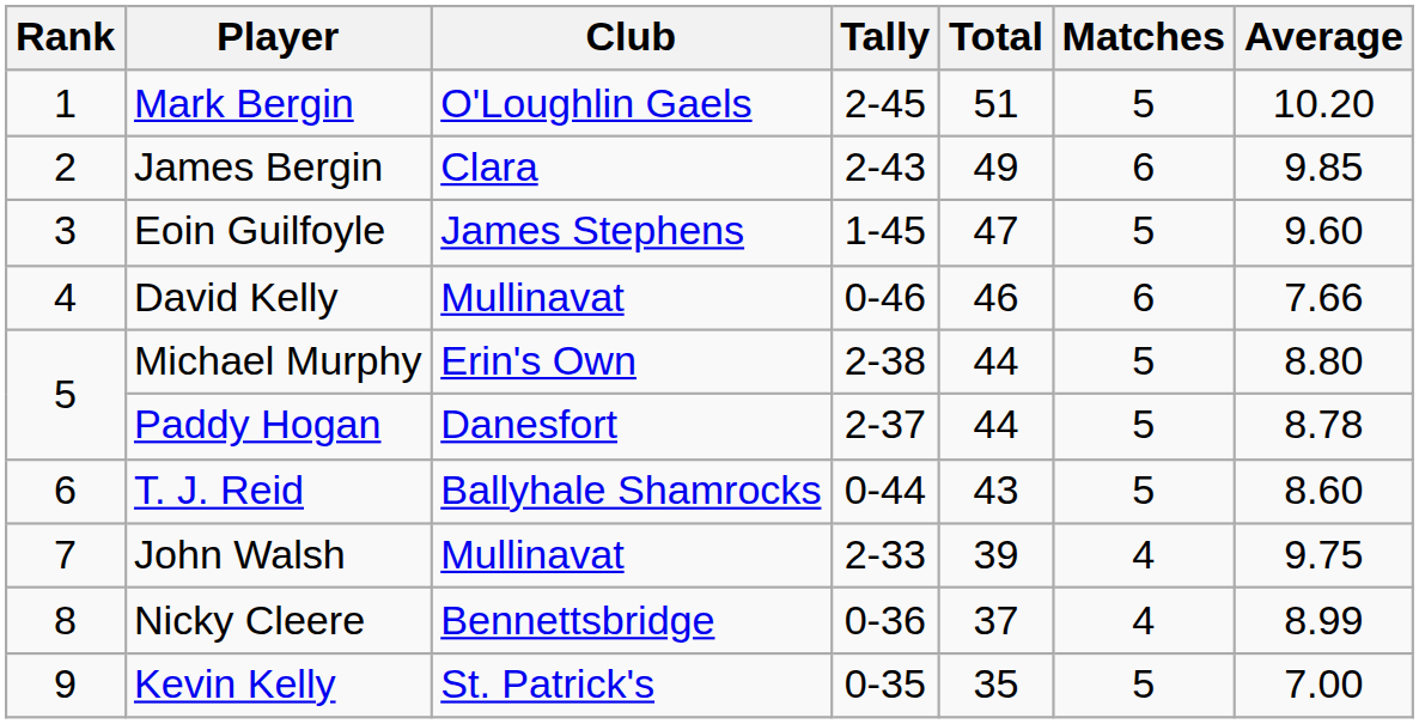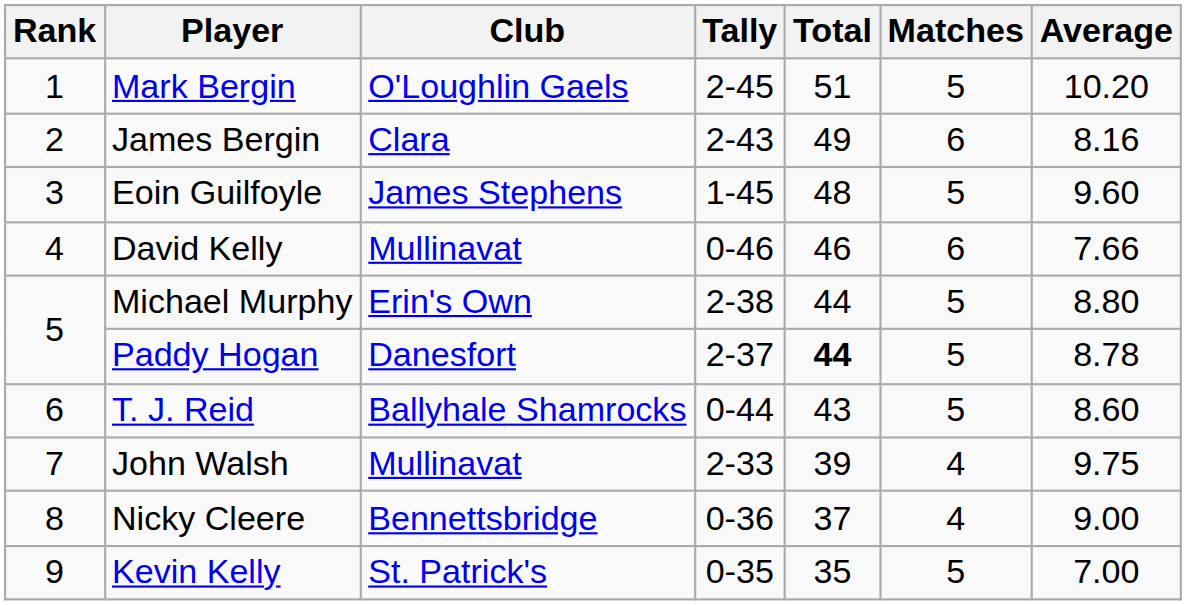James Bergin | Average: 9.85 -> 8.16
Eoin Guilfoyle | Total: 47 -> 48
Paddy Hogan | Total: normal -> bold
Nicky Cleere | Average: 8.99 -> 9.00
